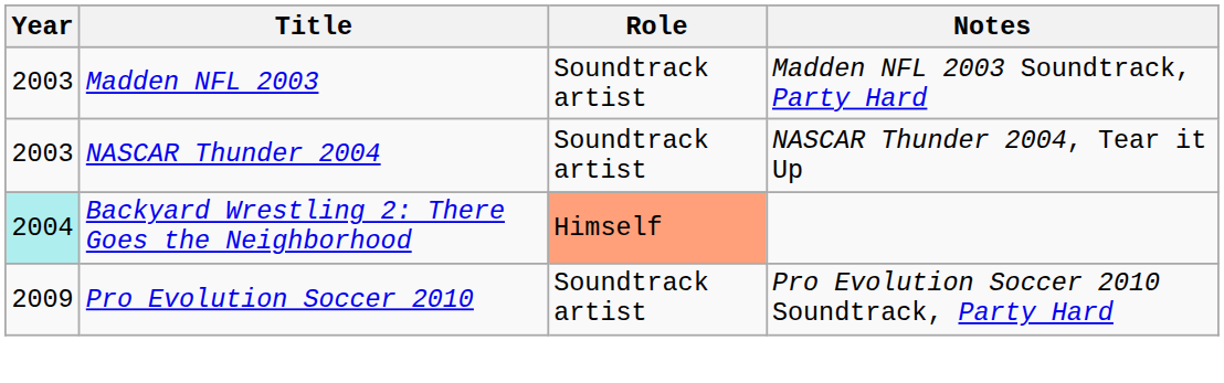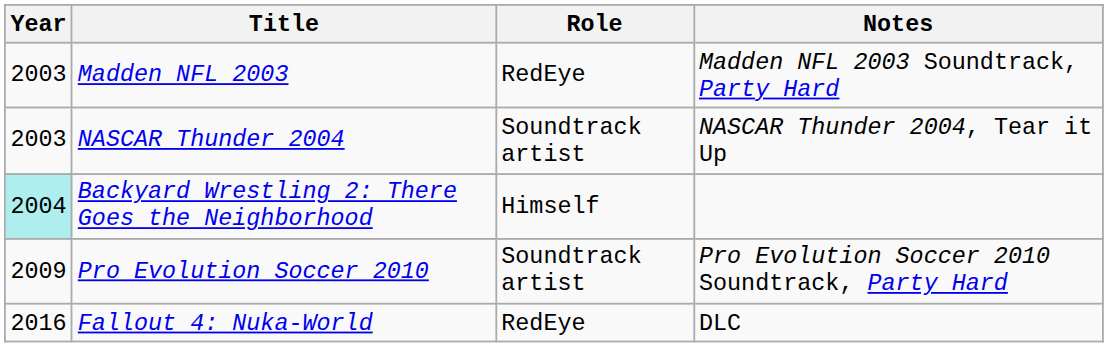Madden NFL 2003 | Role: Soundtrack artist -> RedEye
Backyard Wrestling 2: There Goes the Neighborhood | Role: lightsalmon background -> no background
+ row: 2016 | Fallout 4: Nuka-World | RedEye | DLC
